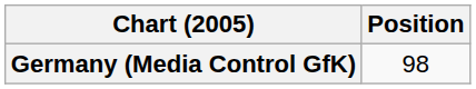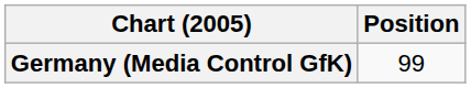Germany (Media Control GfK) | Position: 98 -> 99
